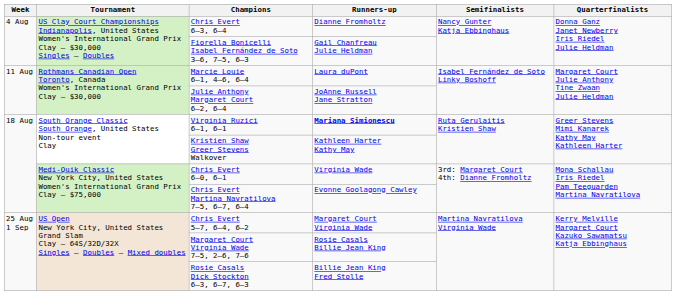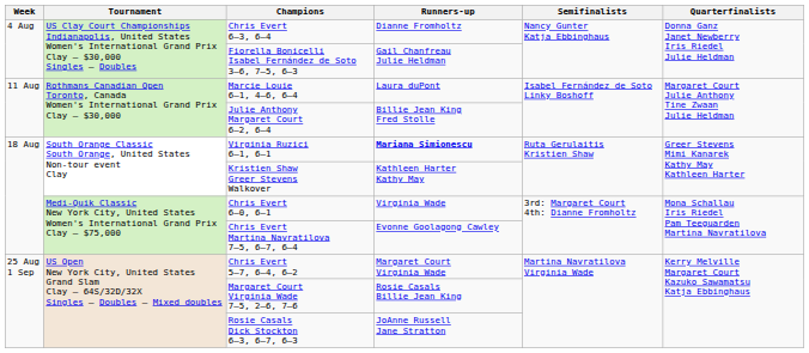Julie Anthony Margaret Court 6–2, 6–4 | Runners-up: JoAnne Russell Jane Stratton -> Billie Jean King Fred Stolle
Rosie Casals Dick Stockton 6–3, 6–7, 6–3 | Runners-up: Billie Jean King Fred Stolle -> JoAnne Russell Jane Stratton
